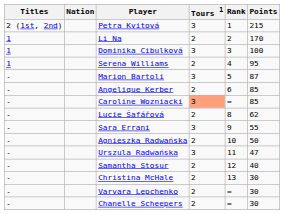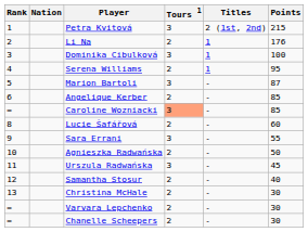columns swapped: Rank <-> Titles
Li Na | Points: 170 -> 176
Lucie Šafářová | Points: 62 -> 60
Urszula Radwańska | Points: 47 -> 45
